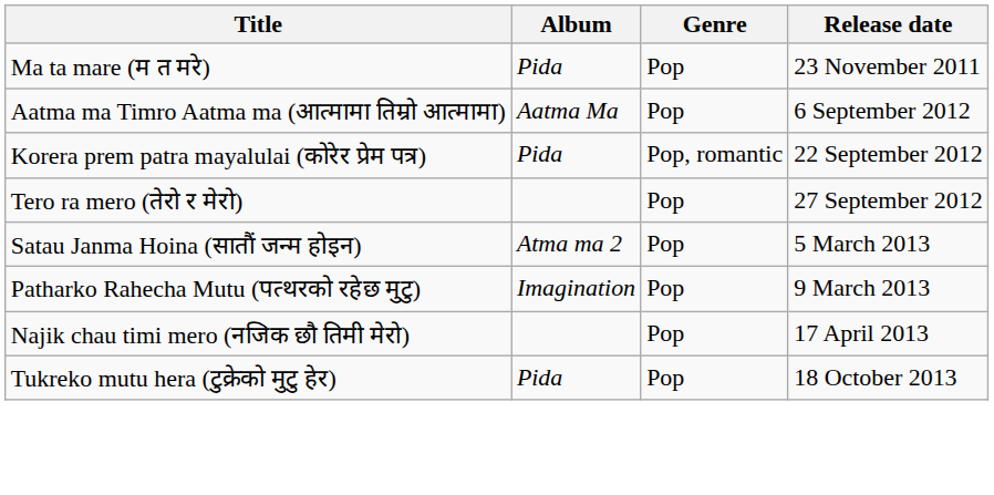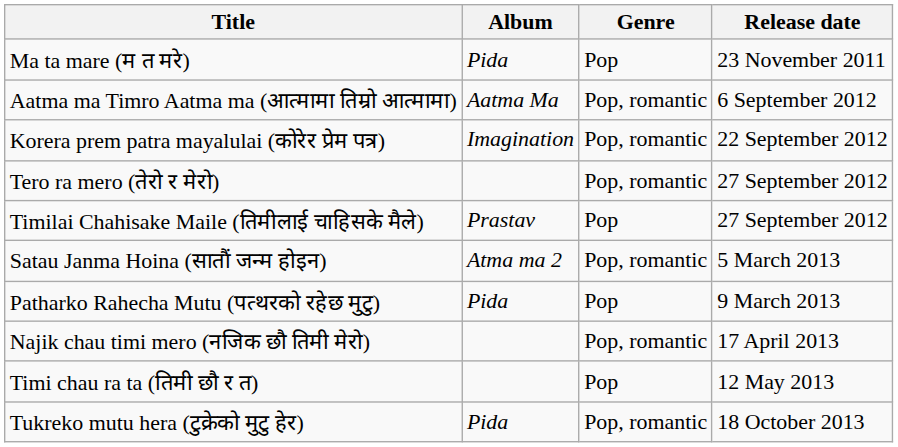Aatma ma Timro Aatma ma (आत्मामा तिम्रो आत्मामा) | Genre: Pop -> Pop, romantic
Korera prem patra mayalulai (कोरेर प्रेम पत्र) | Album: Pida -> Imagination
Tero ra mero (तेरो र मेरो) | Genre: Pop -> Pop, romantic
+ row: Timilai Chahisake Maile (तिमीलाई चाहिसके मैले) | Prastav | Pop | 27 September 2012
Satau Janma Hoina (सातौं जन्म होइन) | Genre: Pop -> Pop, romantic
Patharko Rahecha Mutu (पत्थरको रहेछ मुटु) | Album: Imagination -> Pida
Najik chau timi mero (नजिक छौ तिमी मेरो) | Genre: Pop -> Pop, romantic
+ row: Timi chau ra ta (तिमी छौ र त) | Pop | 12 May 2013
Tukreko mutu hera (टुक्रेको मुटु हेर) | Genre: Pop -> Pop, romantic
